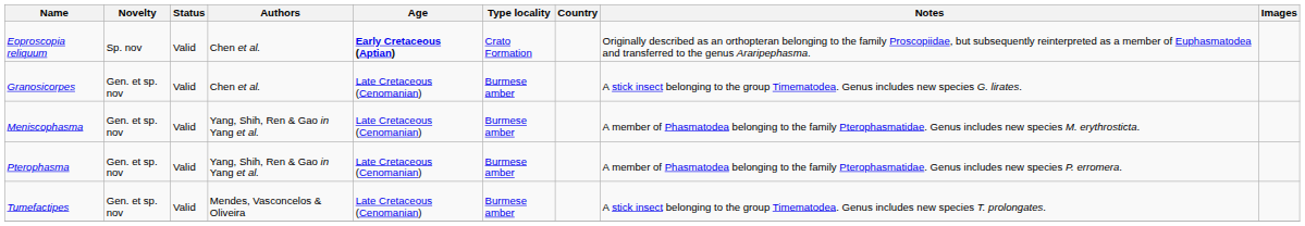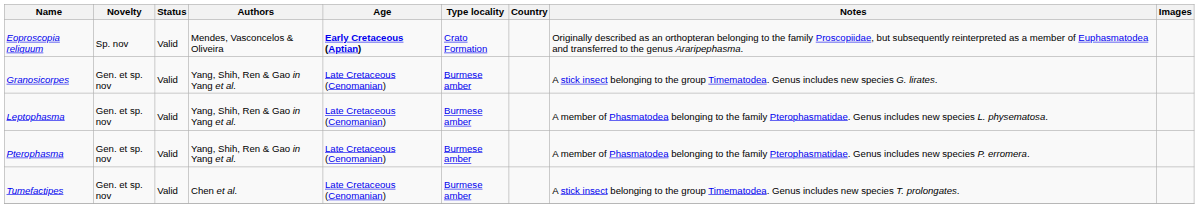Eoproscopia reliquum | Authors: Chen et al. -> Mendes, Vasconcelos & Oliveira
Granosicorpes | Authors: Chen et al. -> Yang, Shih, Ren & Gao in Yang et al.
+ row: Leptophasma | Gen. et sp. nov | Valid | Yang, Shih, Ren & Gao in Yang et al. | Late Cretaceous (Cenomanian) | Burmese amber | A member of Phasmatodea belonging to the family Pterophasmatidae. Genus includes new species L. physematosa.
- row: Meniscophasma | Gen. et sp. nov | Valid | Yang, Shih, Ren & Gao in Yang et al. | Late Cretaceous (Cenomanian) | Burmese amber | A member of Phasmatodea belonging to the family Pterophasmatidae. Genus includes new species M. erythrosticta.
Tumefactipes | Authors: Mendes, Vasconcelos & Oliveira -> Chen et al.
